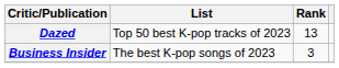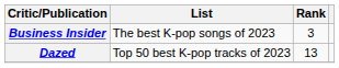rows swapped: Business Insider <-> Dazed
